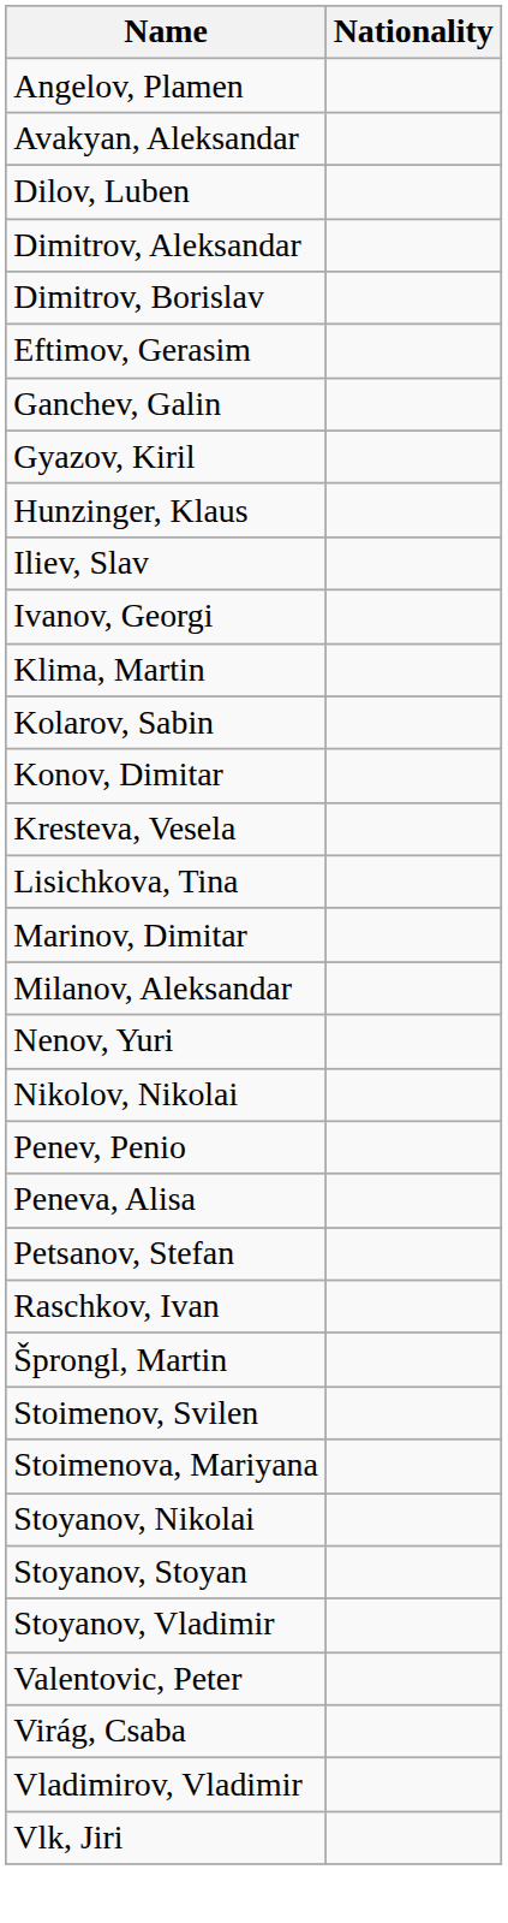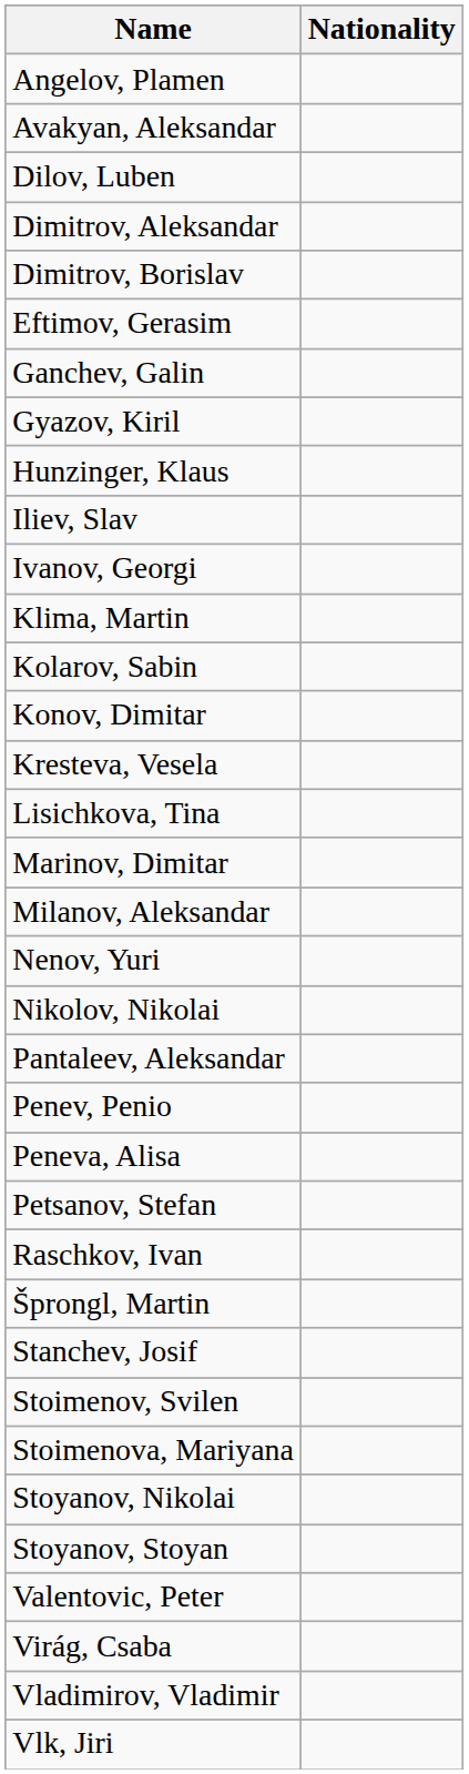+ row: Pantaleev, Aleksandar
+ row: Stanchev, Josif
- row: Stoyanov, Vladimir
